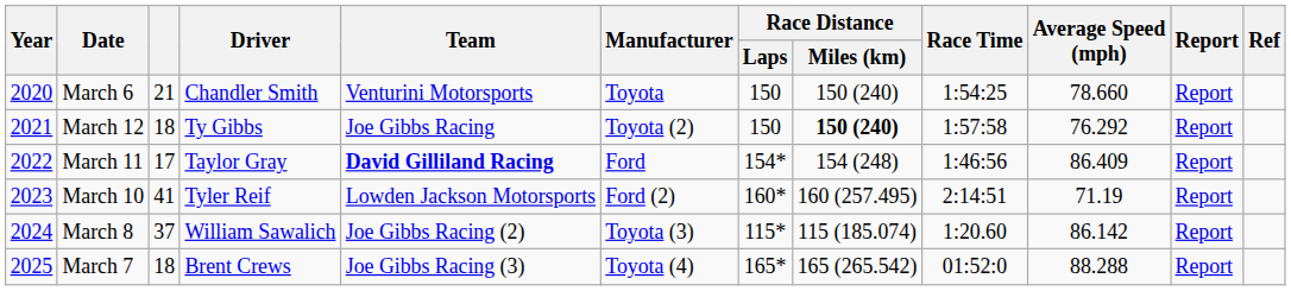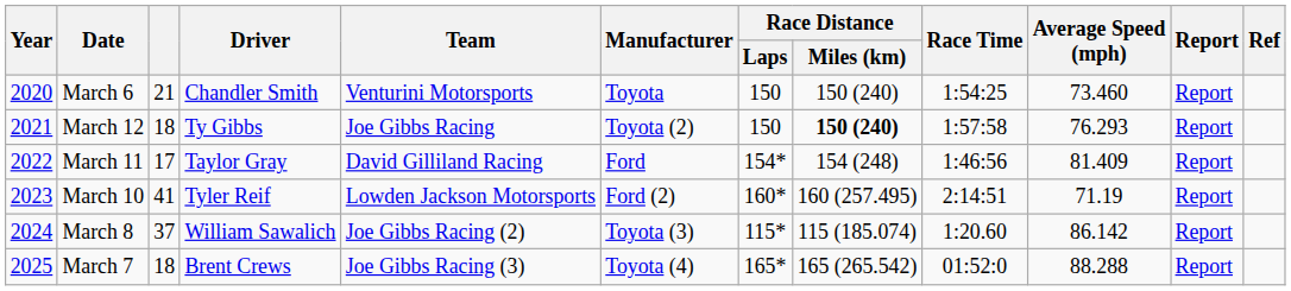March 6 | Average Speed (mph): 78.660 -> 73.460
March 12 | Average Speed (mph): 76.292 -> 76.293
March 11 | Team: bold -> normal
March 11 | Average Speed (mph): 86.409 -> 81.409
